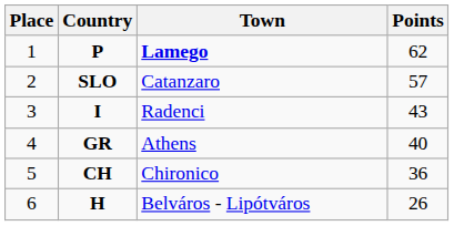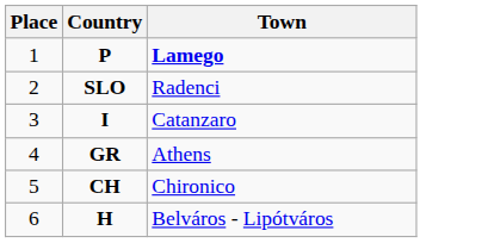- column: Points | 62 | 57 | 43 | 40 | 36 | 26
SLO | Town: Catanzaro -> Radenci
I | Town: Radenci -> Catanzaro
